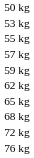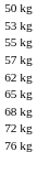- row: 59 kg
